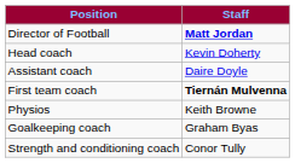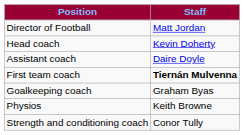Director of Football | Staff: bold -> normal
rows swapped: Goalkeeping coach <-> Physios
